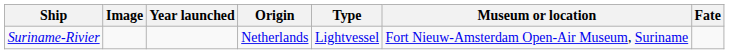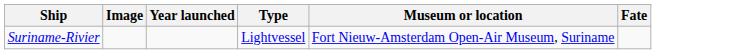- column: Origin | Netherlands
